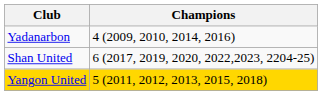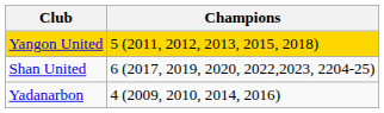rows swapped: Yangon United <-> Yadanarbon
